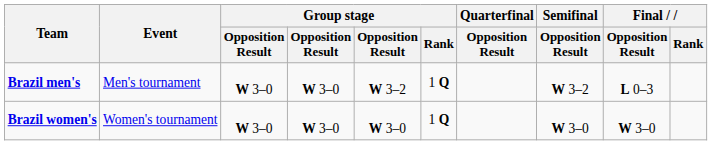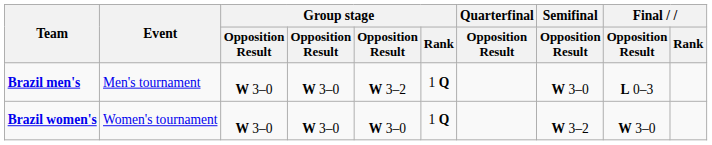Brazil men's | Semifinal / Opposition Result: W 3–2 -> W 3–0
Brazil women's | Semifinal / Opposition Result: W 3–0 -> W 3–2
